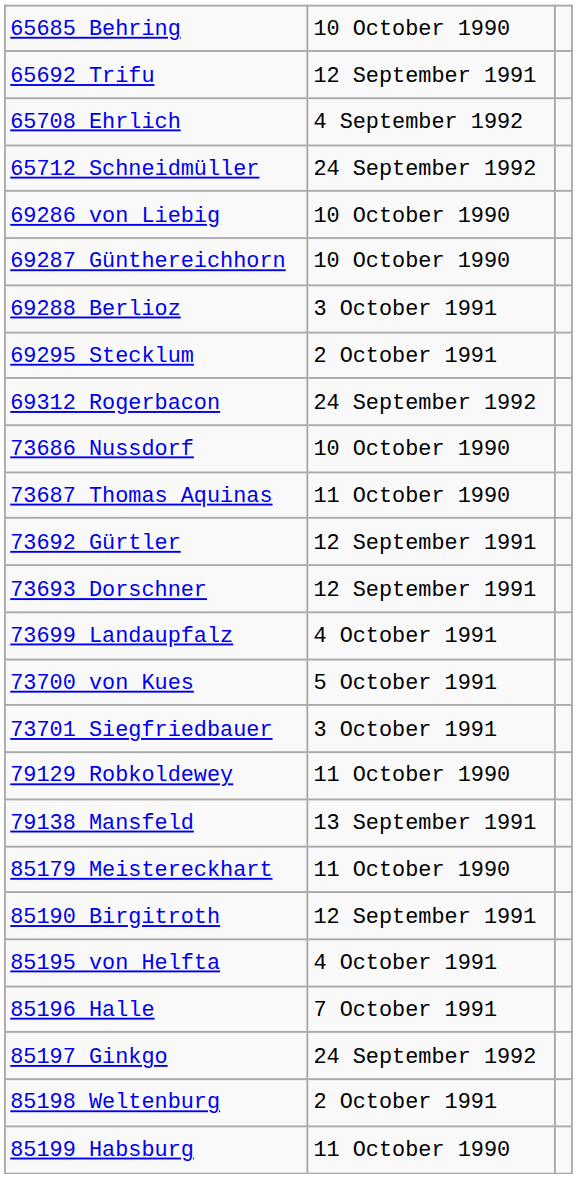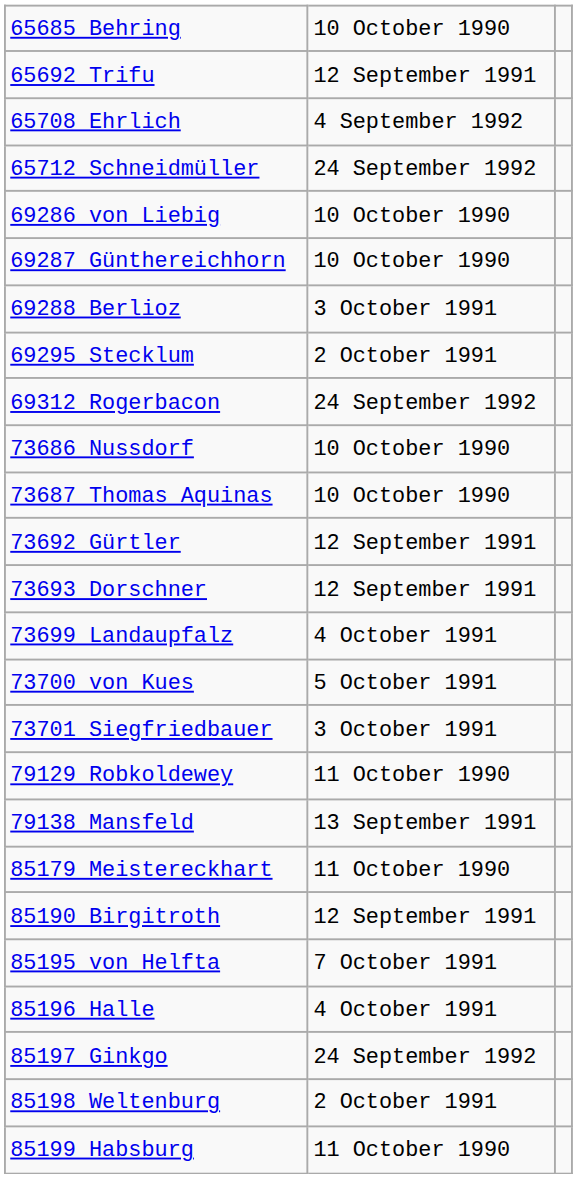73687 Thomas Aquinas | column 2: 11 October 1990 -> 10 October 1990
85195 von Helfta | column 2: 4 October 1991 -> 7 October 1991
85196 Halle | column 2: 7 October 1991 -> 4 October 1991
